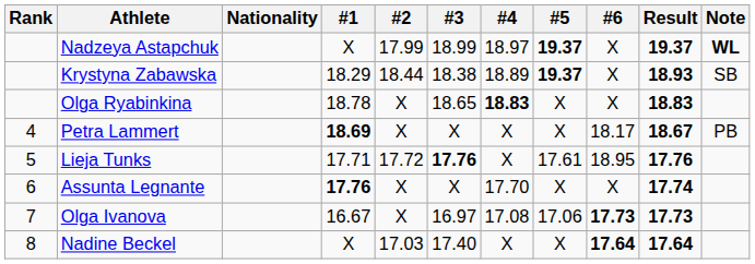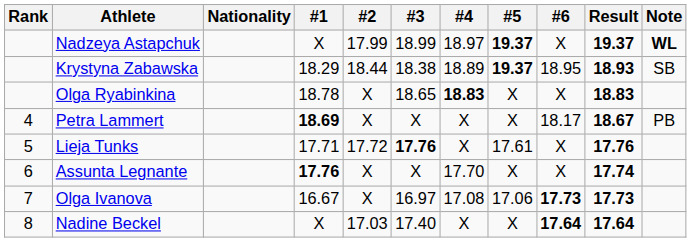Krystyna Zabawska | #6: X -> 18.95
Lieja Tunks | #6: 18.95 -> X
